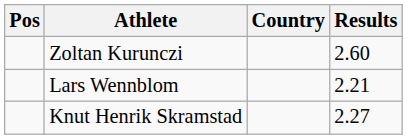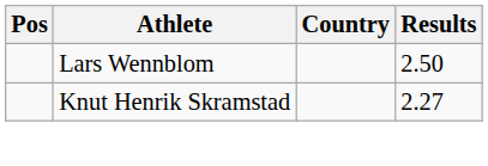- row: Zoltan Kurunczi | 2.60
Lars Wennblom | Results: 2.21 -> 2.50
